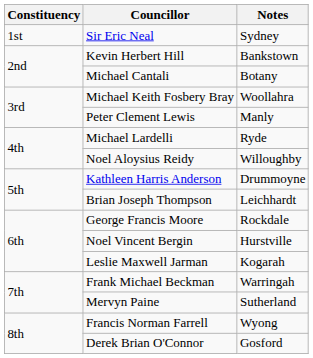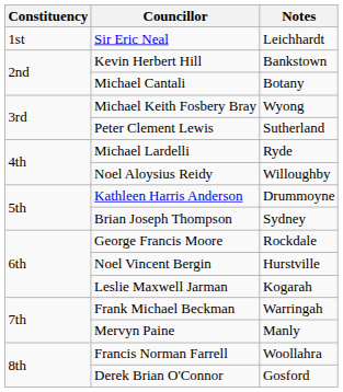Sir Eric Neal | Notes: Sydney -> Leichhardt
Michael Keith Fosbery Bray | Notes: Woollahra -> Wyong
Peter Clement Lewis | Notes: Manly -> Sutherland
Brian Joseph Thompson | Notes: Leichhardt -> Sydney
Mervyn Paine | Notes: Sutherland -> Manly
Francis Norman Farrell | Notes: Wyong -> Woollahra
